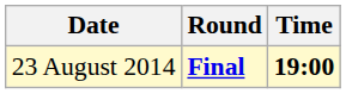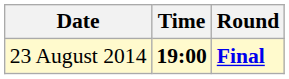columns swapped: Time <-> Round
